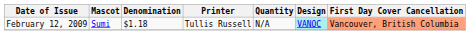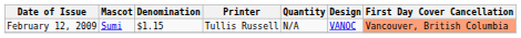February 12, 2009 | Denomination: $1.18 -> $1.15
February 12, 2009 | Design: paleturquoise background -> no background
